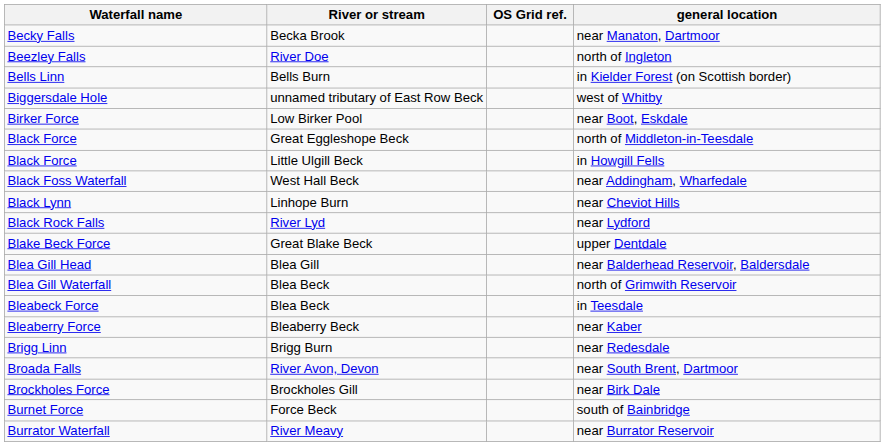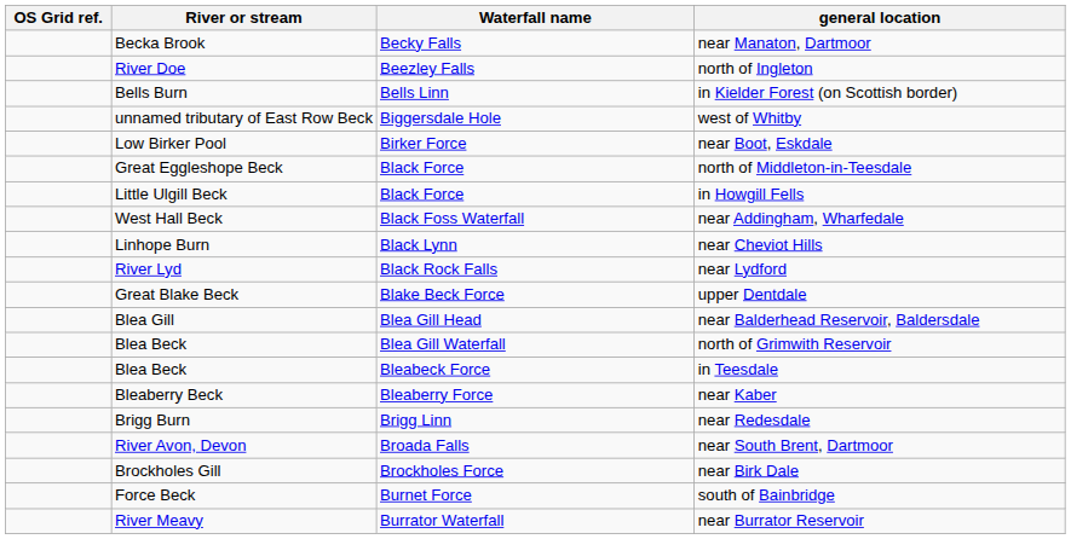columns swapped: Waterfall name <-> OS Grid ref.
